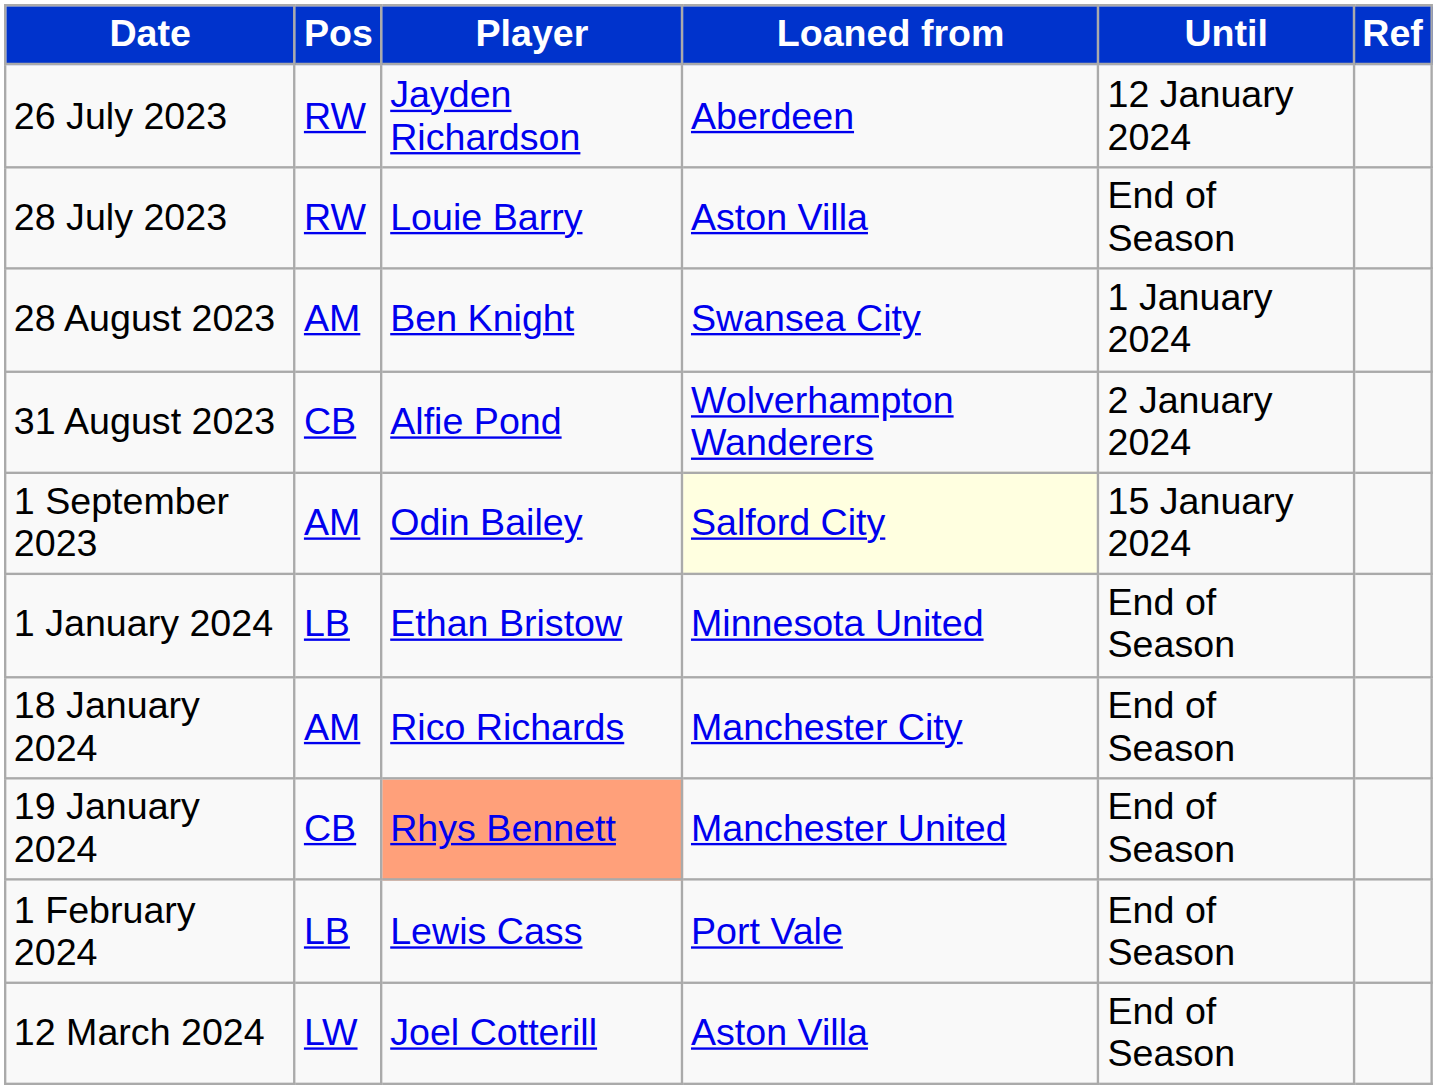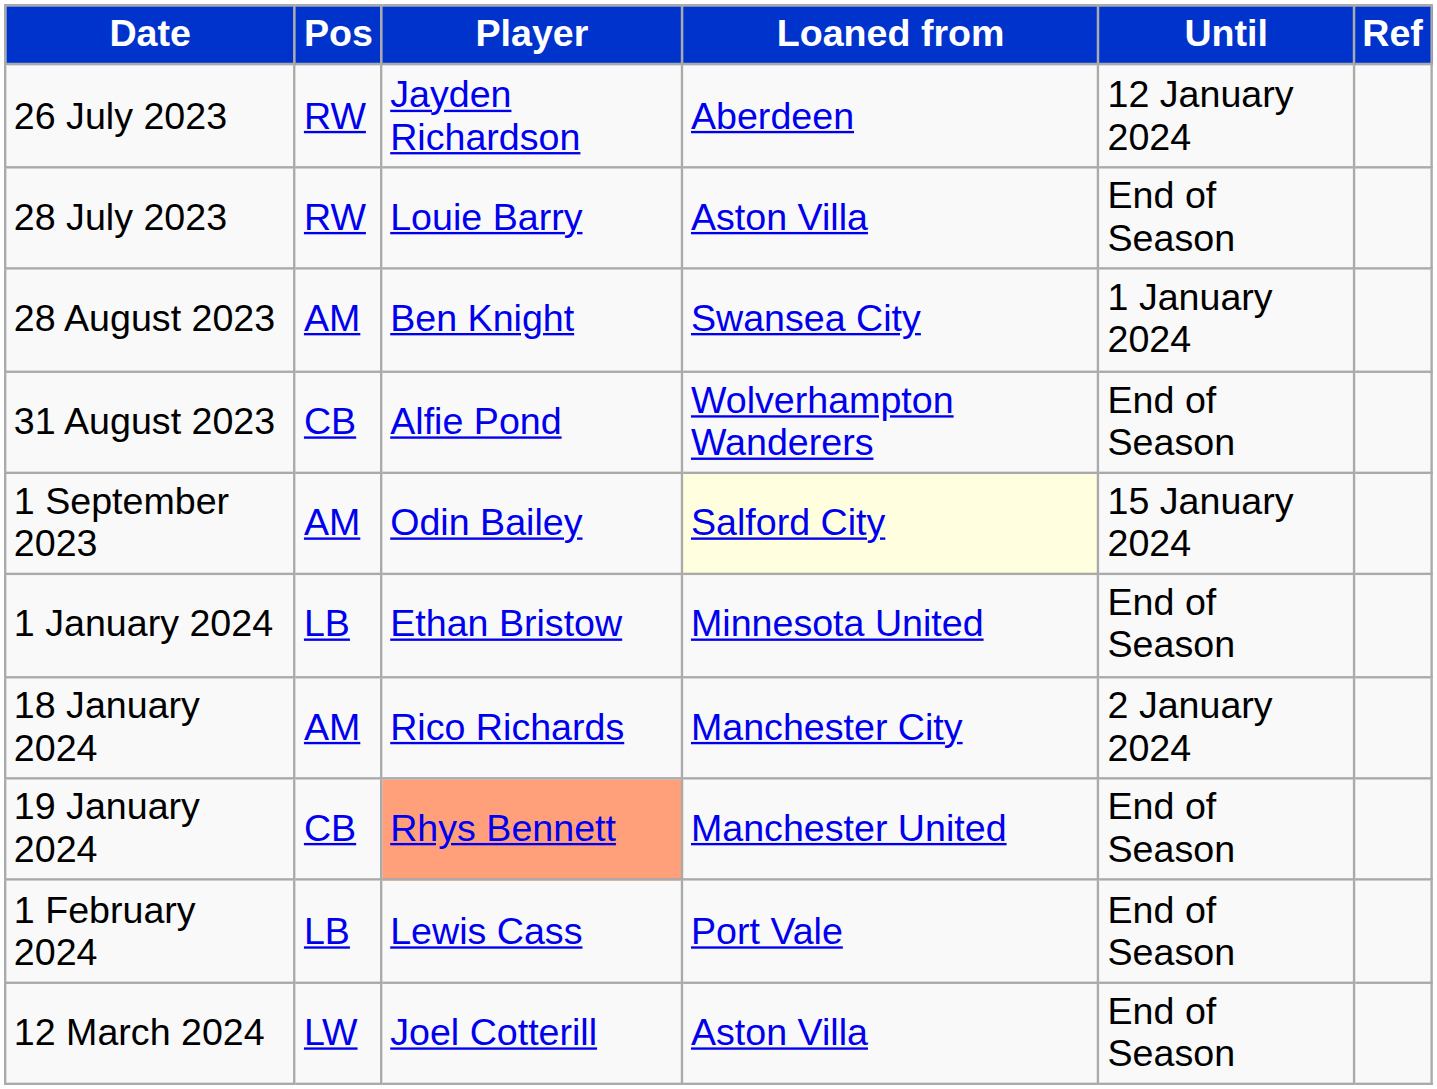31 August 2023 | Until: 2 January 2024 -> End of Season
18 January 2024 | Until: End of Season -> 2 January 2024
